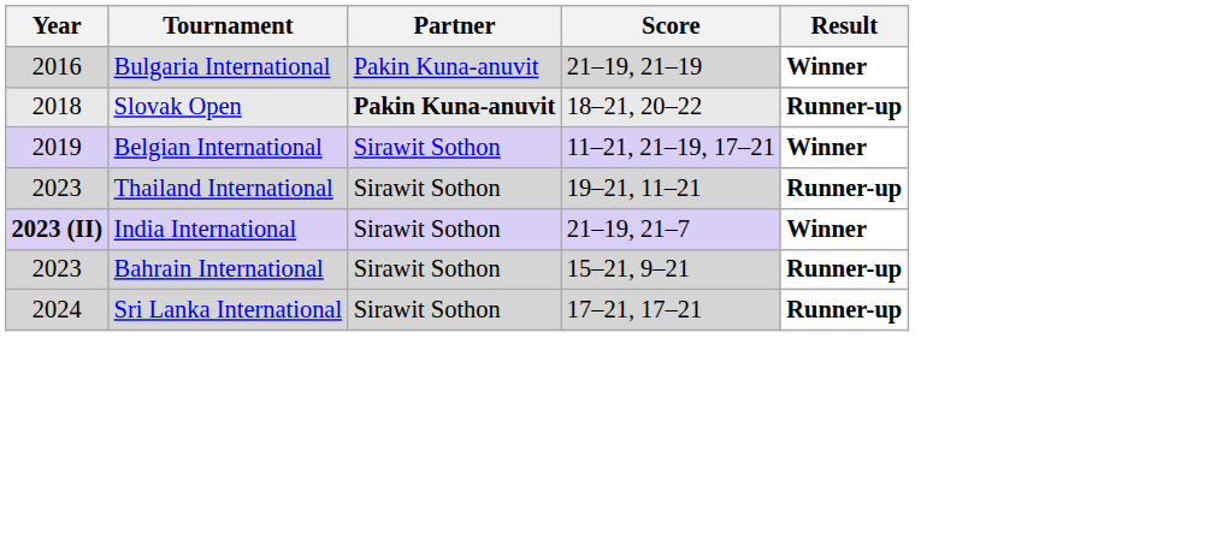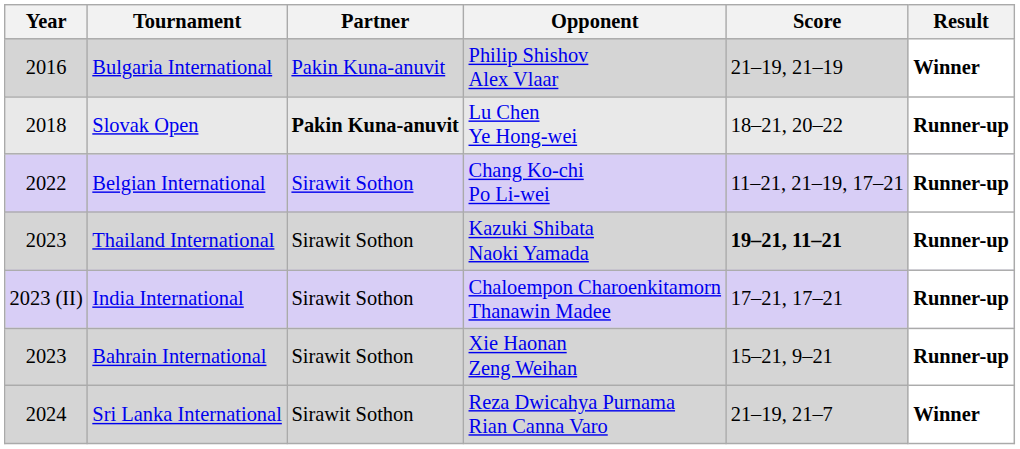+ column: Opponent | Philip Shishov Alex Vlaar | Lu Chen Ye Hong-wei | Chang Ko-chi Po Li-wei | Kazuki Shibata Naoki Yamada | Chaloempon Charoenkitamorn Thanawin Madee | Xie Haonan Zeng Weihan | Reza Dwicahya Purnama Rian Canna Varo
Belgian International | Year: 2019 -> 2022
Belgian International | Result: Winner -> Runner-up
Thailand International | Score: normal -> bold
India International | Year: bold -> normal
India International | Score: 21–19, 21–7 -> 17–21, 17–21
India International | Result: Winner -> Runner-up
Sri Lanka International | Score: 17–21, 17–21 -> 21–19, 21–7
Sri Lanka International | Result: Runner-up -> Winner
